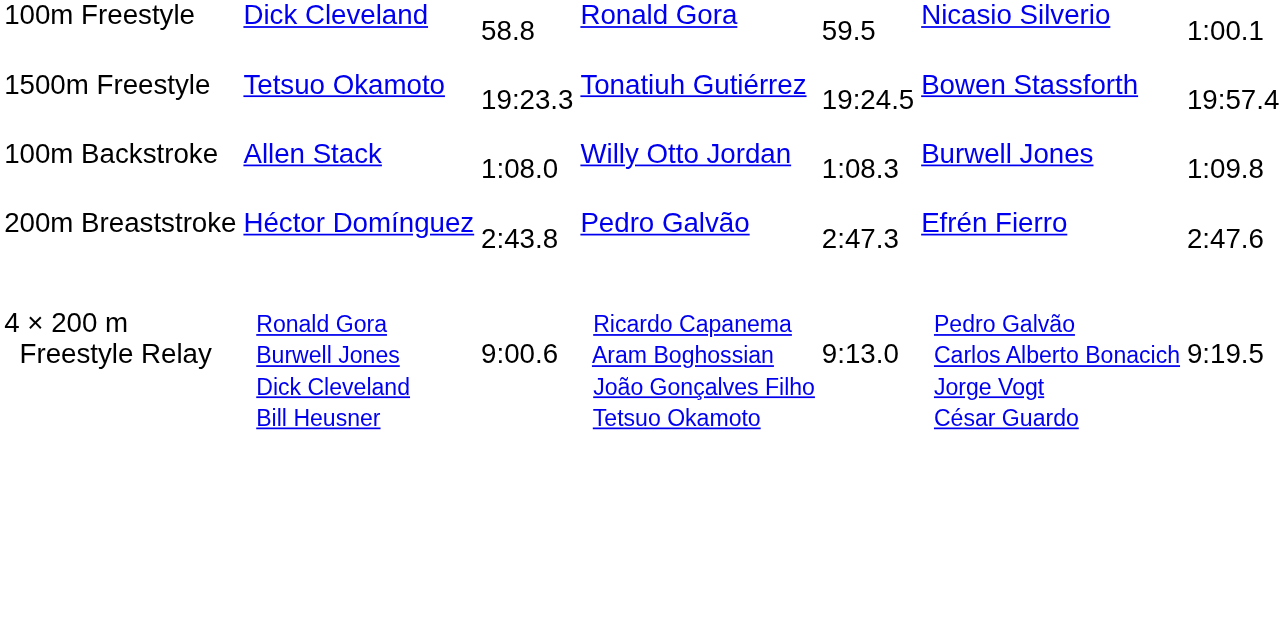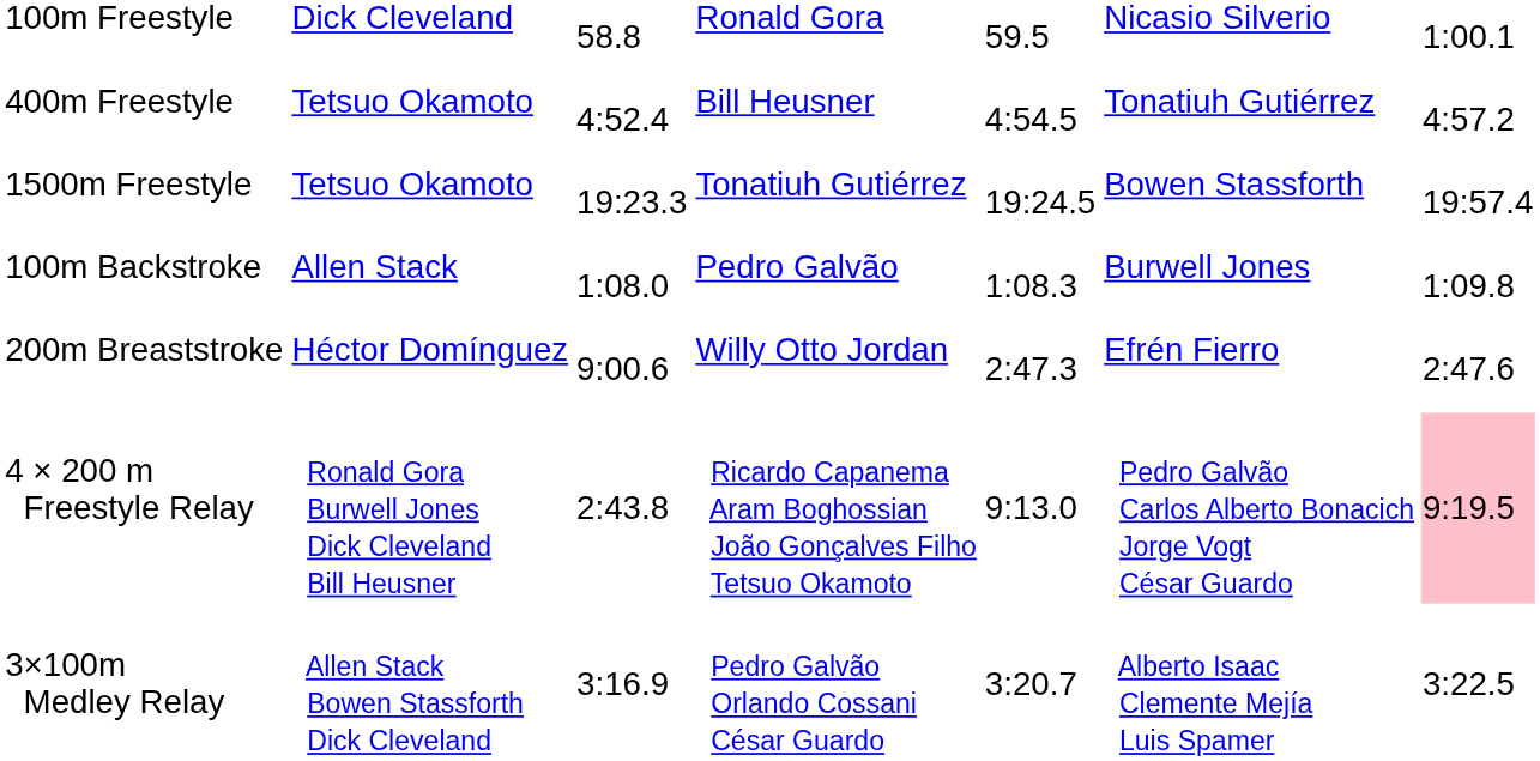+ row: 400m Freestyle | Tetsuo Okamoto | 4:52.4 | Bill Heusner | 4:54.5 | Tonatiuh Gutiérrez | 4:57.2
100m Backstroke | column 4: Willy Otto Jordan -> Pedro Galvão
200m Breaststroke | column 3: 2:43.8 -> 9:00.6
200m Breaststroke | column 4: Pedro Galvão -> Willy Otto Jordan
4 × 200 m Freestyle Relay | column 3: 9:00.6 -> 2:43.8
4 × 200 m Freestyle Relay | column 7: no background -> pink background
+ row: 3×100m Medley Relay | Allen Stack Bowen Stassforth Dick Cleveland | 3:16.9 | Pedro Galvão Orlando Cossani César Guardo | 3:20.7 | Alberto Isaac Clemente Mejía Luis Spamer | 3:22.5
